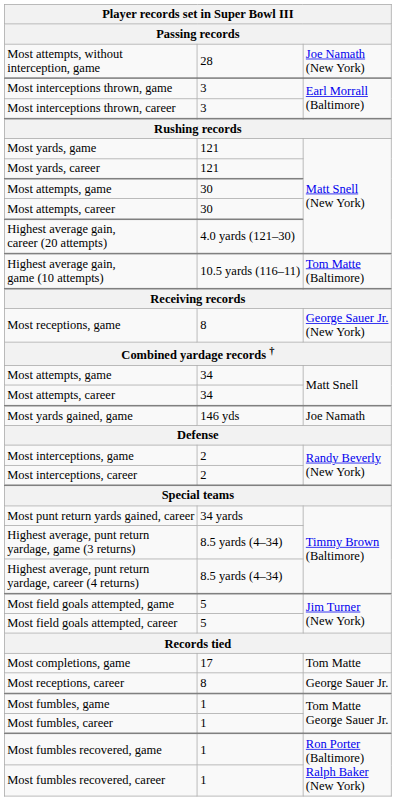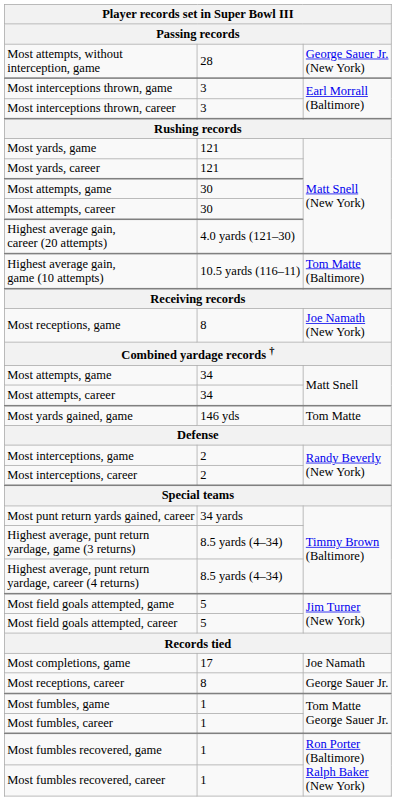Most attempts, without interception, game | column 3: Joe Namath (New York) -> George Sauer Jr. (New York)
Most receptions, game | column 3: George Sauer Jr. (New York) -> Joe Namath (New York)
Most yards gained, game | column 3: Joe Namath -> Tom Matte
Most completions, game | column 3: Tom Matte -> Joe Namath
